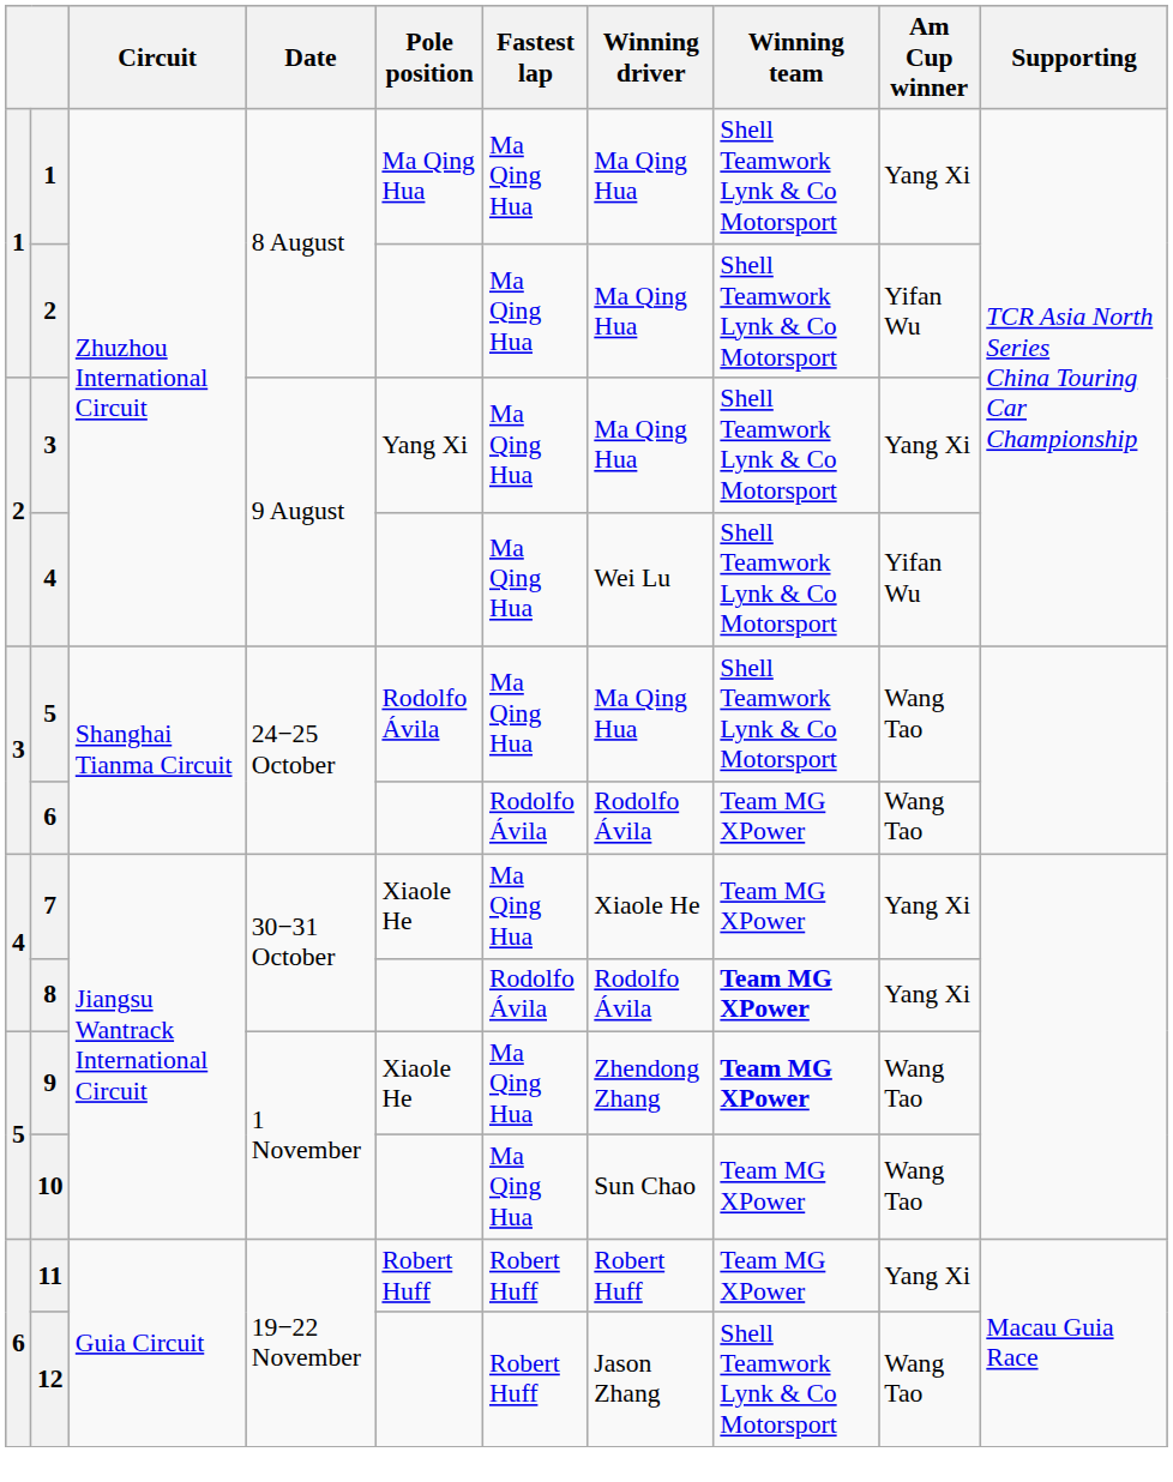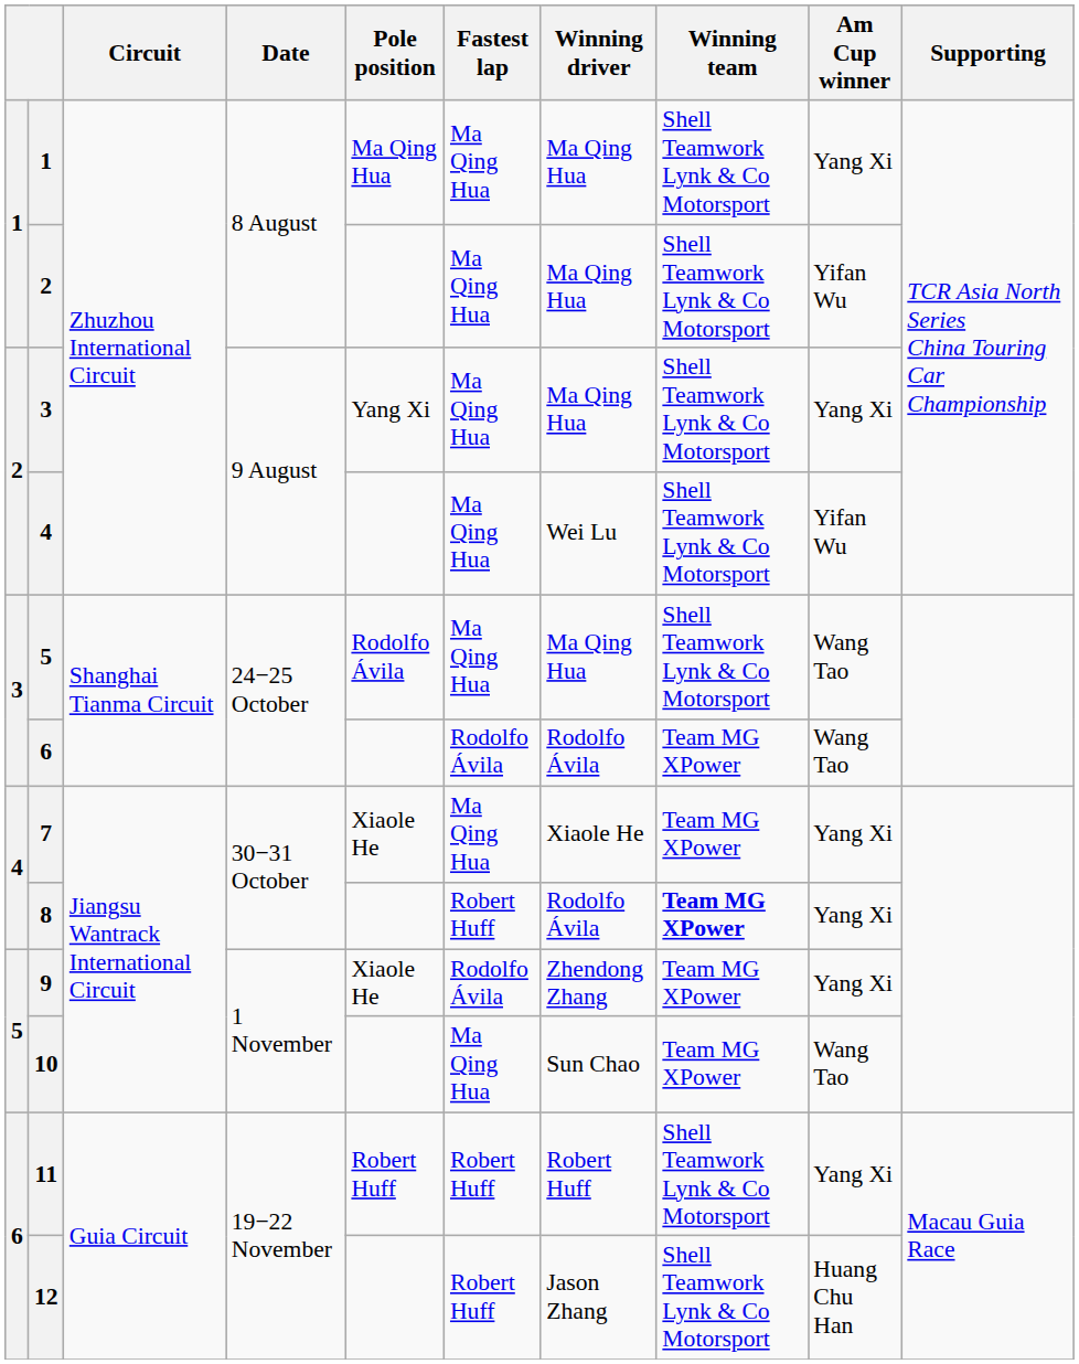8 | Fastest lap: Rodolfo Ávila -> Robert Huff
9 | Fastest lap: Ma Qing Hua -> Rodolfo Ávila
9 | Winning team: bold -> normal
9 | Am Cup winner: Wang Tao -> Yang Xi
11 | Winning team: Team MG XPower -> Shell Teamwork Lynk & Co Motorsport
12 | Am Cup winner: Wang Tao -> Huang Chu Han
